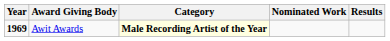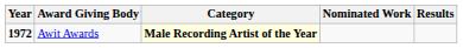Awit Awards | Year: 1969 -> 1972
